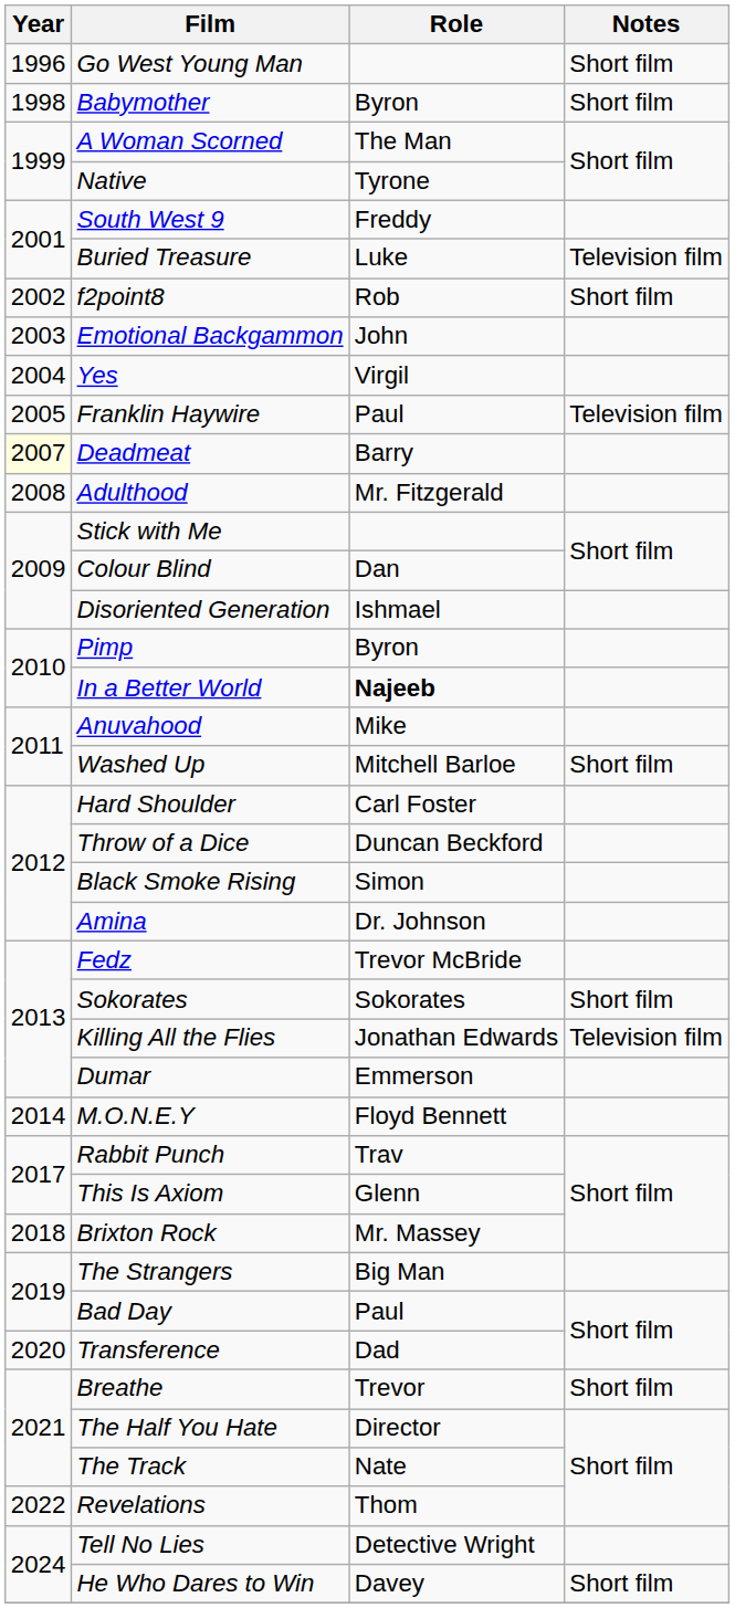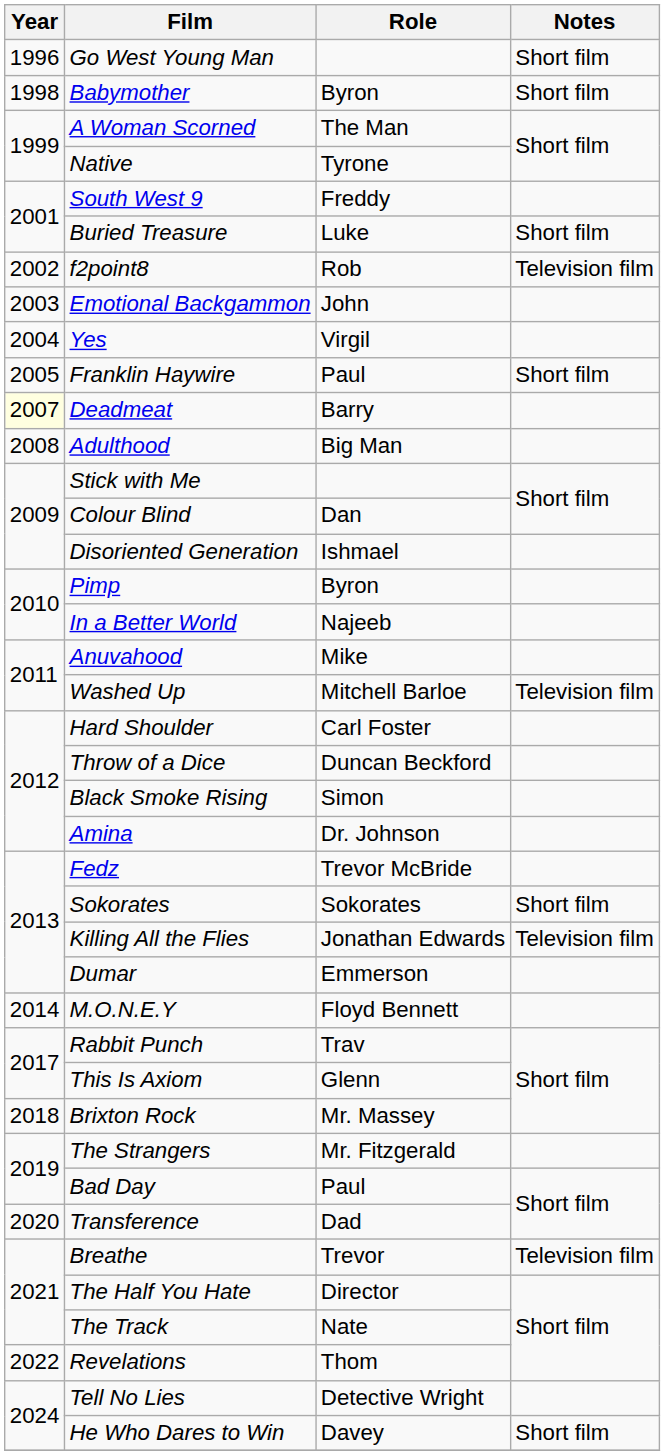Buried Treasure | Notes: Television film -> Short film
f2point8 | Notes: Short film -> Television film
Franklin Haywire | Notes: Television film -> Short film
Adulthood | Role: Mr. Fitzgerald -> Big Man
In a Better World | Role: bold -> normal
Washed Up | Notes: Short film -> Television film
The Strangers | Role: Big Man -> Mr. Fitzgerald
Breathe | Notes: Short film -> Television film
